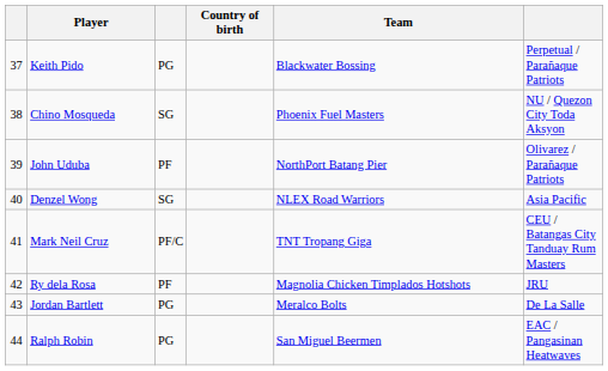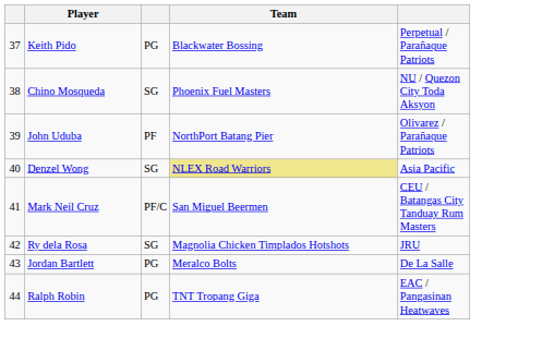- column: Country of birth
Denzel Wong | Team: no background -> khaki background
Mark Neil Cruz | Team: TNT Tropang Giga -> San Miguel Beermen
Ry dela Rosa | column 3: PF -> SG
Ralph Robin | Team: San Miguel Beermen -> TNT Tropang Giga
